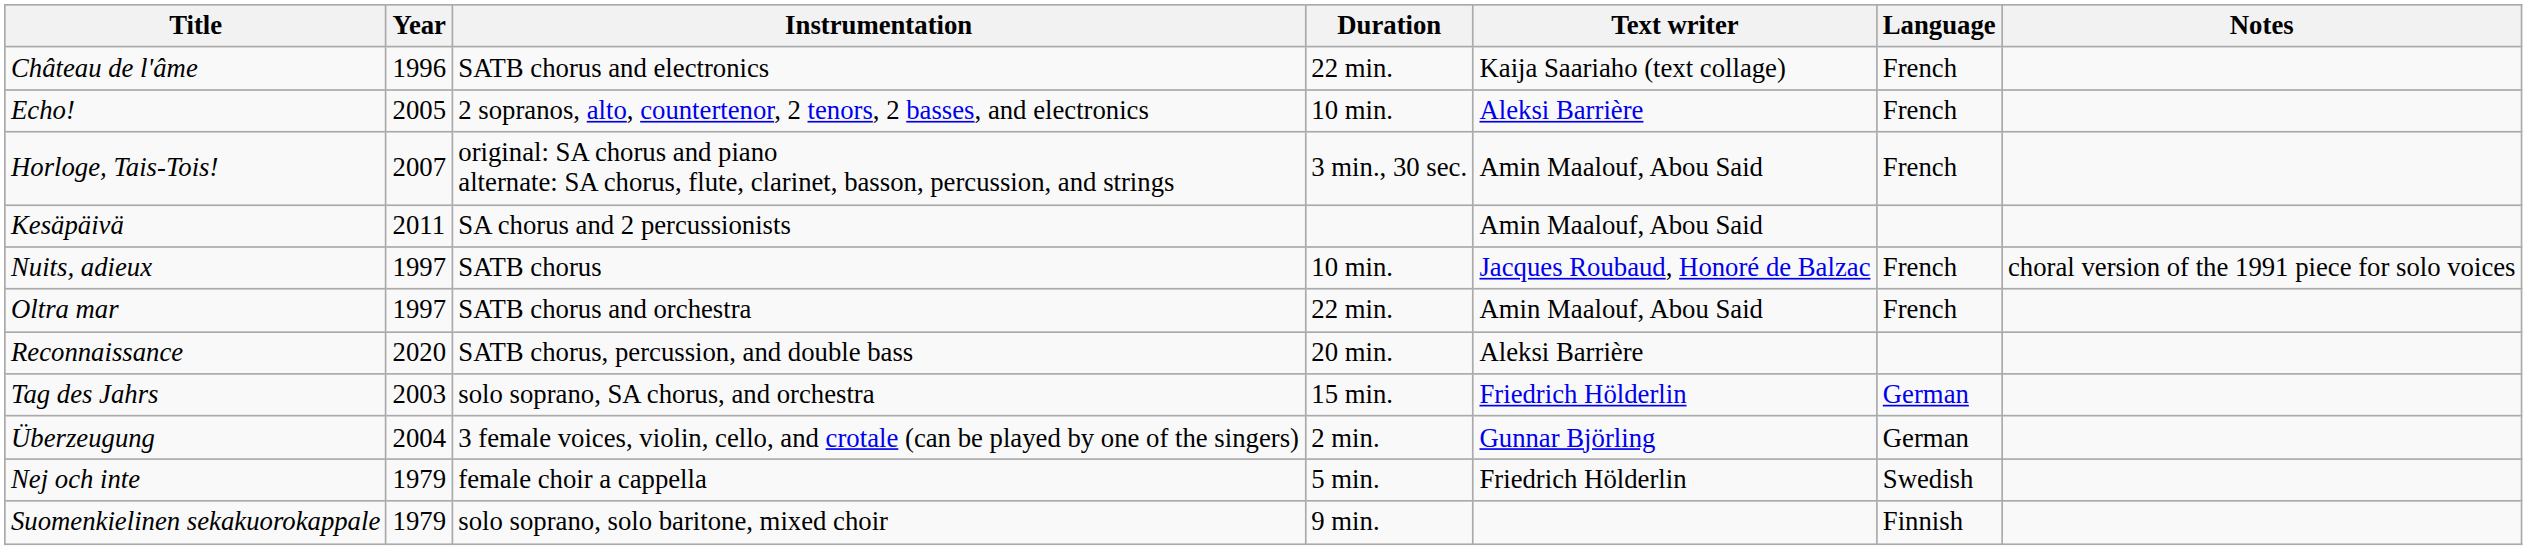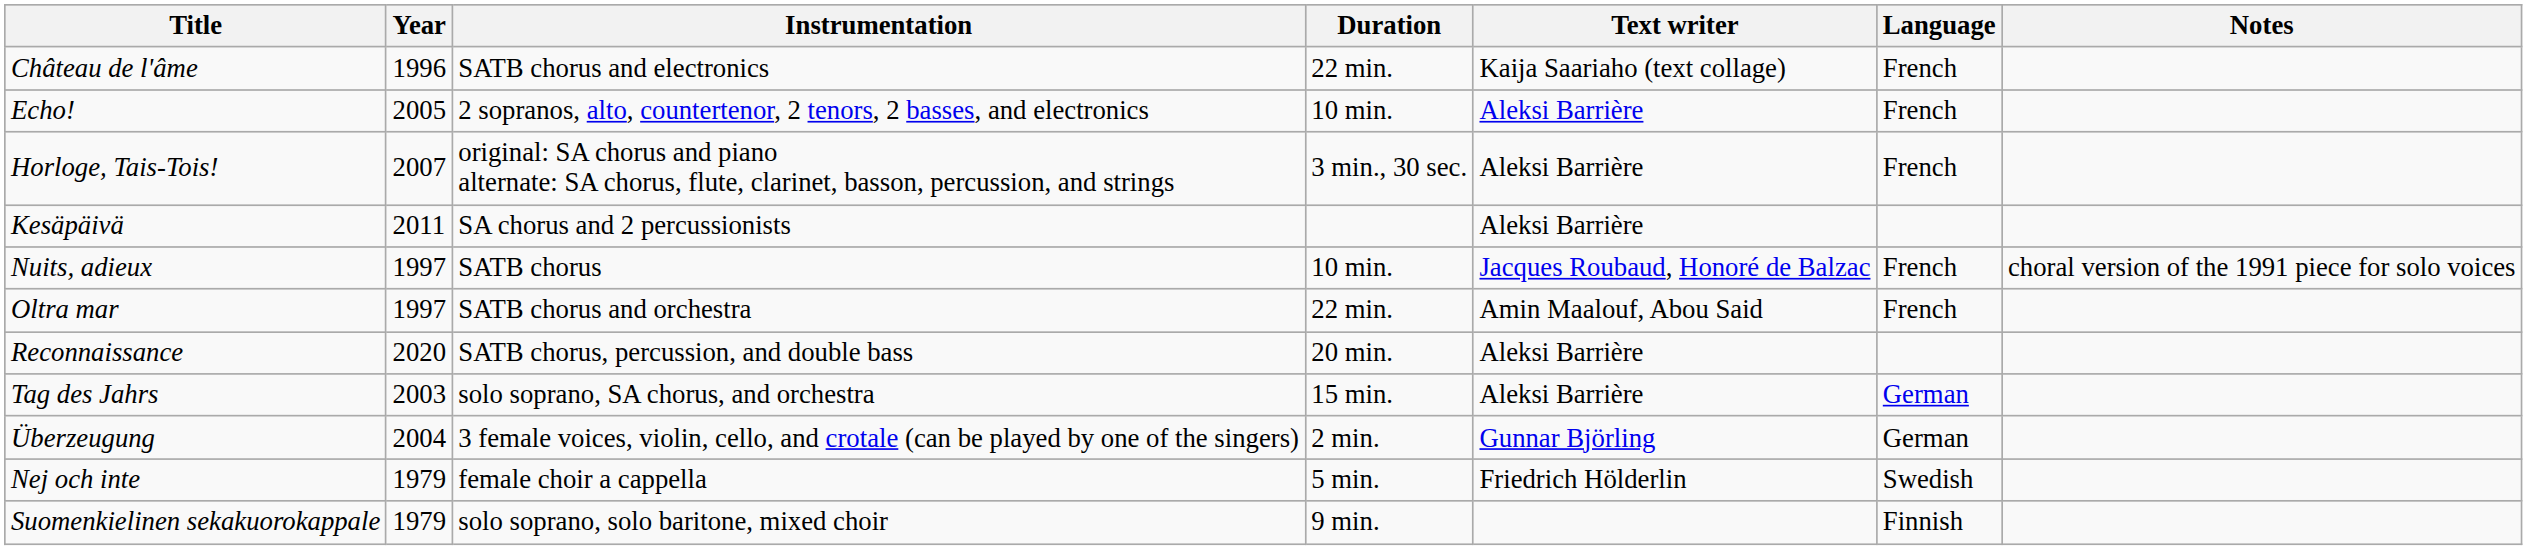Horloge, Tais-Tois! | Text writer: Amin Maalouf, Abou Said -> Aleksi Barrière
Kesäpäivä | Text writer: Amin Maalouf, Abou Said -> Aleksi Barrière
Tag des Jahrs | Text writer: Friedrich Hölderlin -> Aleksi Barrière
